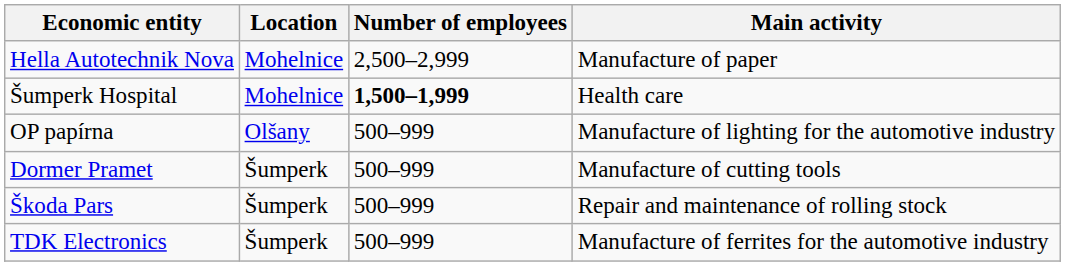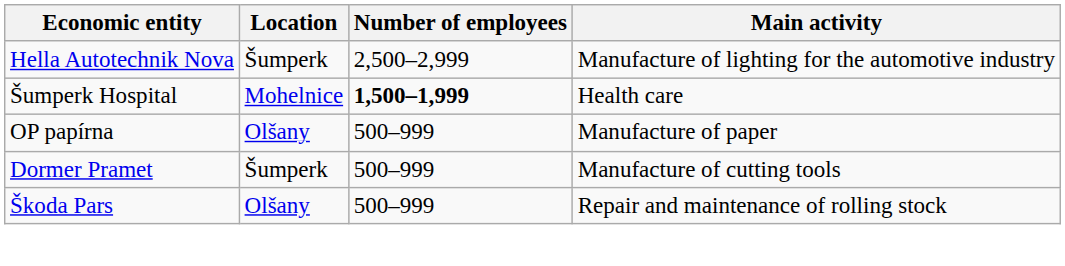Hella Autotechnik Nova | Location: Mohelnice -> Šumperk
Hella Autotechnik Nova | Main activity: Manufacture of paper -> Manufacture of lighting for the automotive industry
OP papírna | Main activity: Manufacture of lighting for the automotive industry -> Manufacture of paper
Škoda Pars | Location: Šumperk -> Olšany
- row: TDK Electronics | Šumperk | 500–999 | Manufacture of ferrites for the automotive industry
